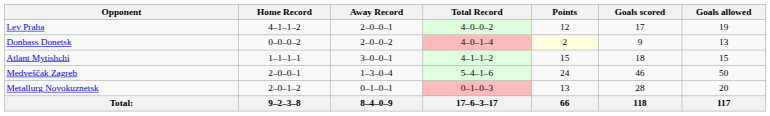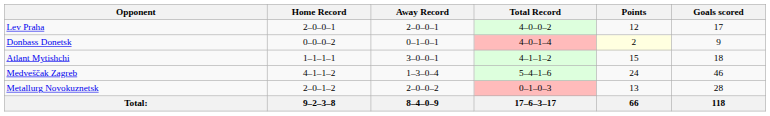- column: Goals allowed | 19 | 13 | 15 | 50 | 20 | 117
Lev Praha | Home Record: 4–1–1–2 -> 2–0–0–1
Donbass Donetsk | Away Record: 2–0–0–2 -> 0–1–0–1
Medveščak Zagreb | Home Record: 2–0–0–1 -> 4–1–1–2
Metallurg Novokuznetsk | Away Record: 0–1–0–1 -> 2–0–0–2
